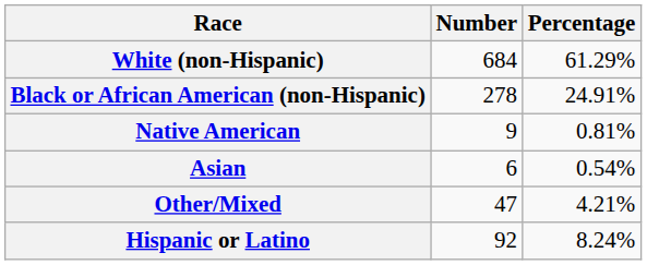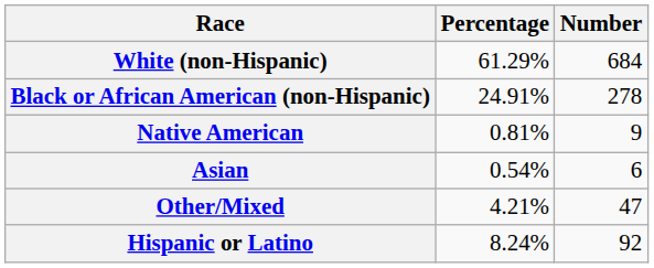columns swapped: Number <-> Percentage
